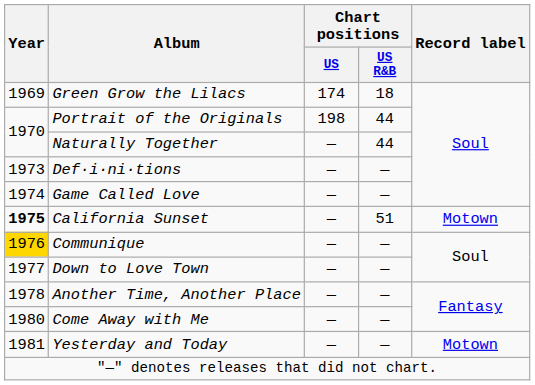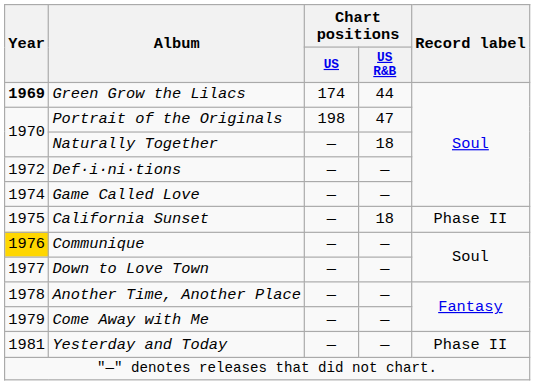Green Grow the Lilacs | Year: normal -> bold
Green Grow the Lilacs | Chart positions / US R&B: 18 -> 44
Portrait of the Originals | Chart positions / US R&B: 44 -> 47
Naturally Together | Chart positions / US R&B: 44 -> 18
Def·i·ni·tions | Year: 1973 -> 1972
California Sunset | Year: bold -> normal
California Sunset | Chart positions / US R&B: 51 -> 18
California Sunset | Record label: Motown -> Phase II
Come Away with Me | Year: 1980 -> 1979
Yesterday and Today | Record label: Motown -> Phase II
